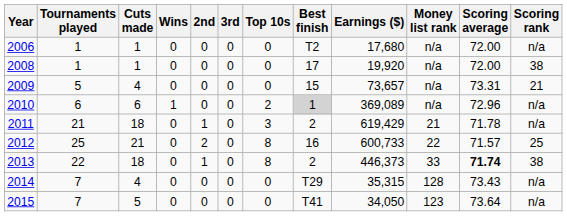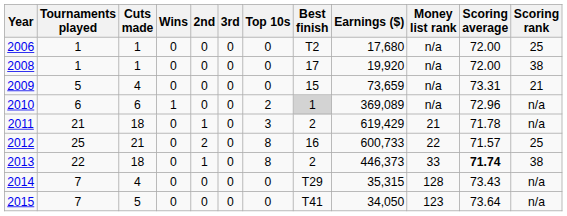2006 | Scoring rank: n/a -> 25
2009 | Earnings ($): 73,657 -> 73,659
